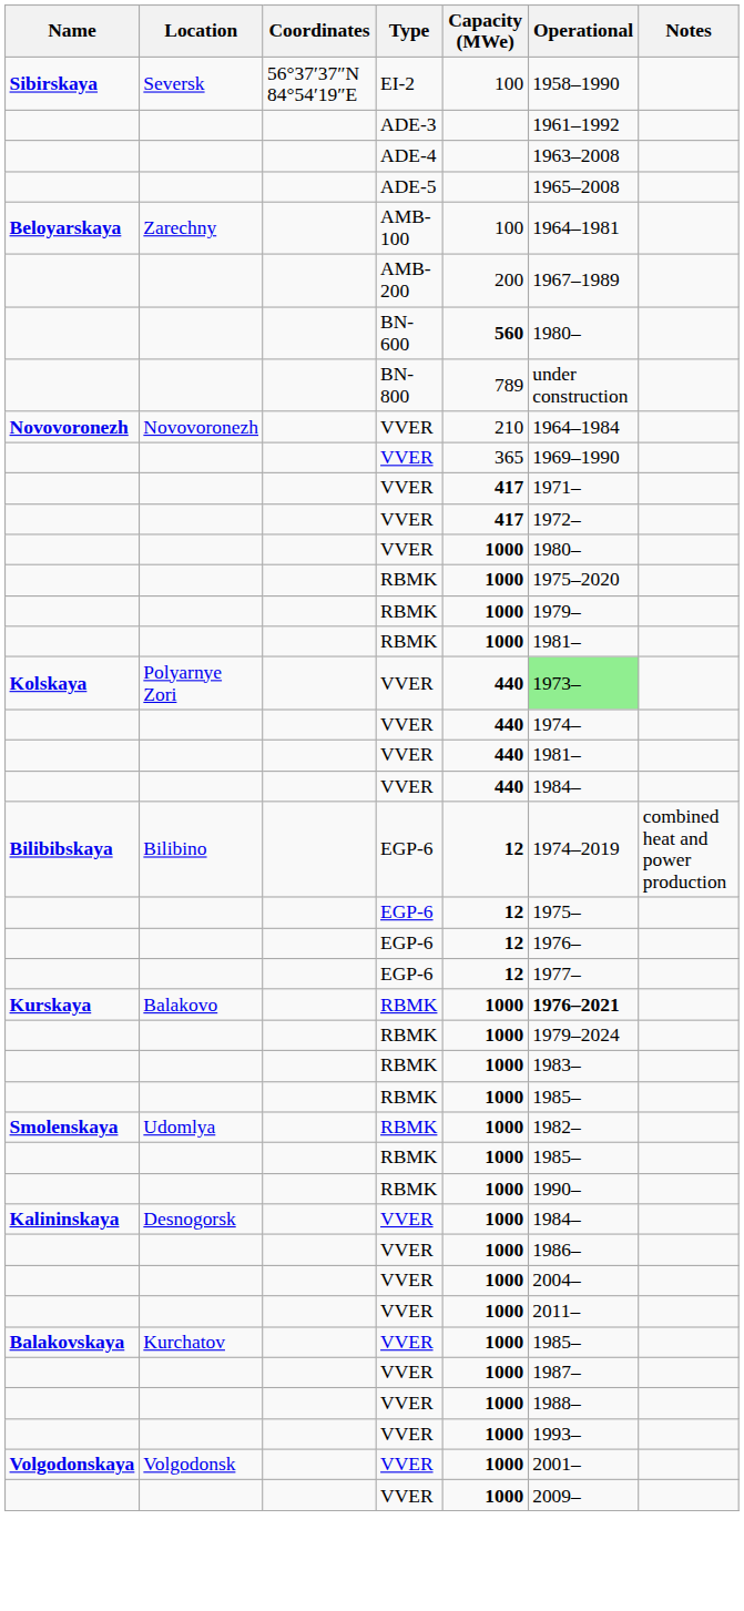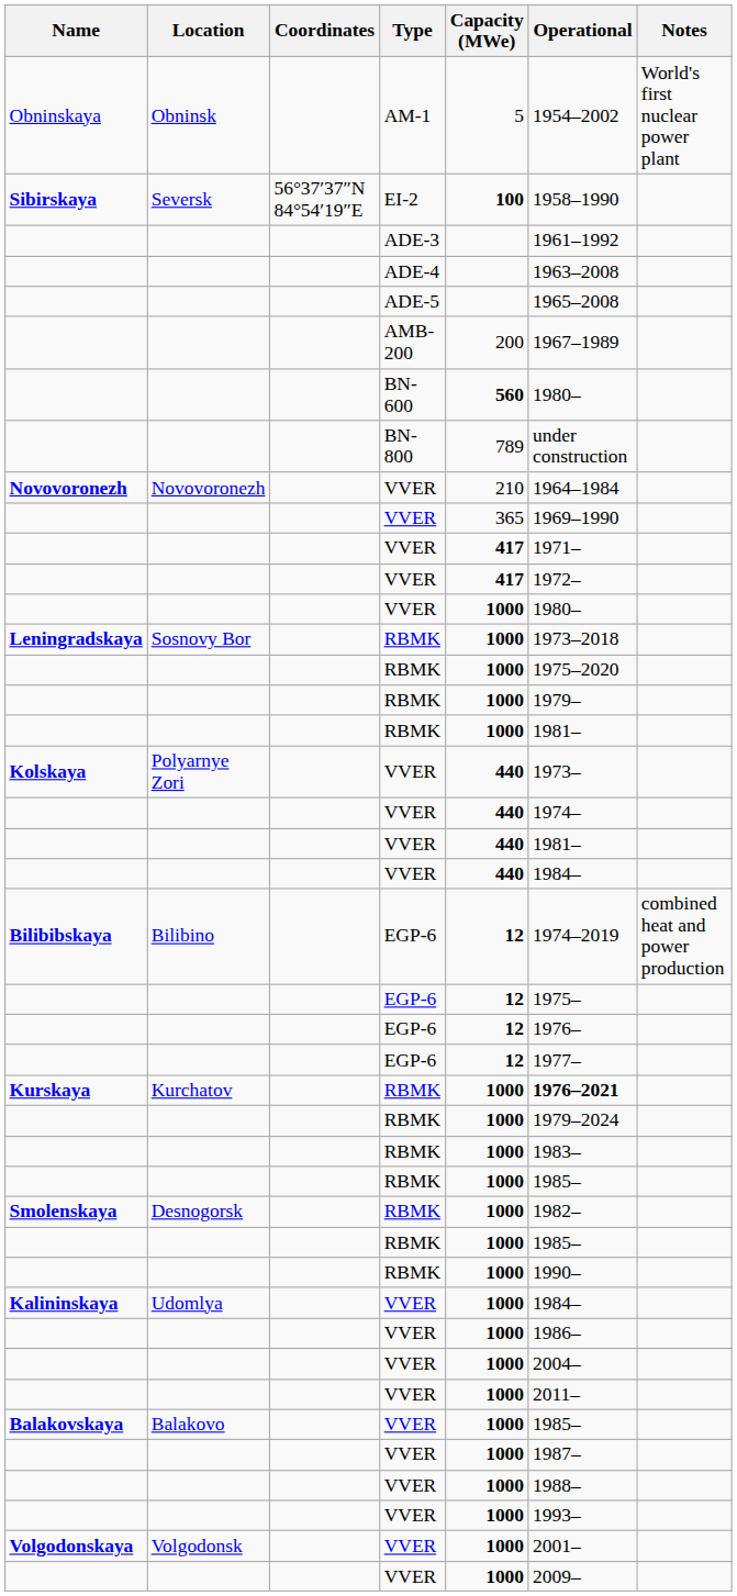+ row: Obninskaya | Obninsk | AM-1 | 5 | 1954–2002 | World's first nuclear power plant
Sibirskaya | Capacity (MWe): normal -> bold
- row: Beloyarskaya | Zarechny | AMB-100 | 100 | 1964–1981
+ row: Leningradskaya | Sosnovy Bor | RBMK | 1000 | 1973–2018
Kolskaya | Operational: lightgreen background -> no background
Kurskaya | Location: Balakovo -> Kurchatov
Smolenskaya | Location: Udomlya -> Desnogorsk
Kalininskaya | Location: Desnogorsk -> Udomlya
Balakovskaya | Location: Kurchatov -> Balakovo
